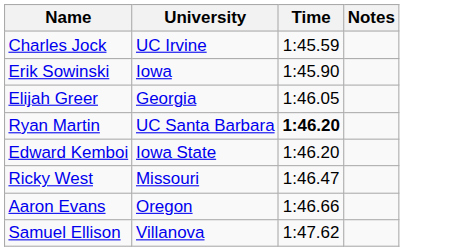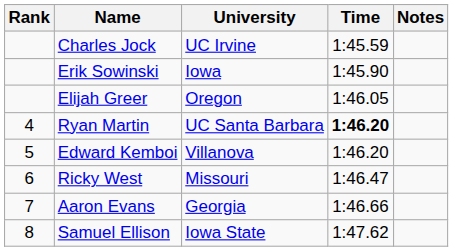+ column: Rank | 4 | 5 | 6 | 7 | 8
Elijah Greer | University: Georgia -> Oregon
Edward Kemboi | University: Iowa State -> Villanova
Aaron Evans | University: Oregon -> Georgia
Samuel Ellison | University: Villanova -> Iowa State
